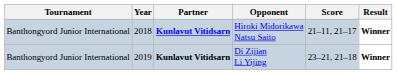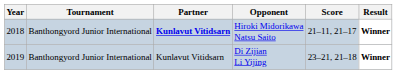columns swapped: Year <-> Tournament
Di Zijian Li Yijing | Partner: bold -> normal
